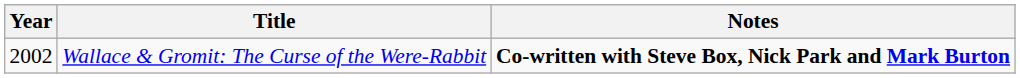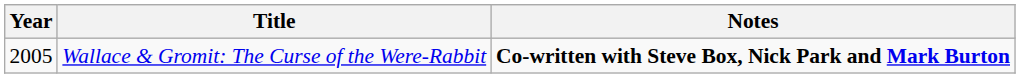Wallace & Gromit: The Curse of the Were-Rabbit | Year: 2002 -> 2005
